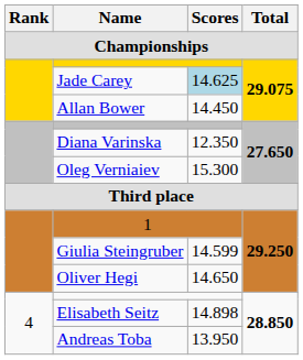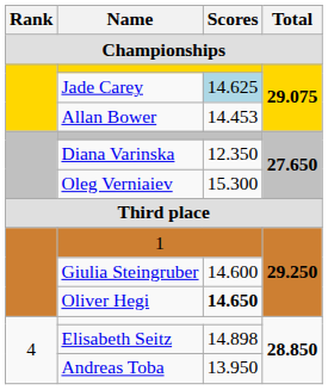Allan Bower | Scores: 14.450 -> 14.453
Giulia Steingruber | Scores: 14.599 -> 14.600
Oliver Hegi | Scores: normal -> bold
